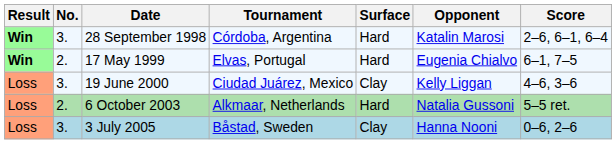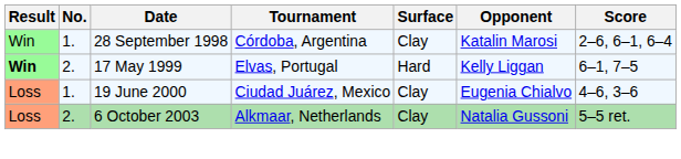28 September 1998 | Result: bold -> normal
28 September 1998 | No.: 3. -> 1.
28 September 1998 | Surface: Hard -> Clay
17 May 1999 | Opponent: Eugenia Chialvo -> Kelly Liggan
19 June 2000 | No.: 3. -> 1.
19 June 2000 | Opponent: Kelly Liggan -> Eugenia Chialvo
6 October 2003 | Surface: Hard -> Clay
- row: Loss | 3. | 3 July 2005 | Båstad, Sweden | Clay | Hanna Nooni | 0–6, 2–6
